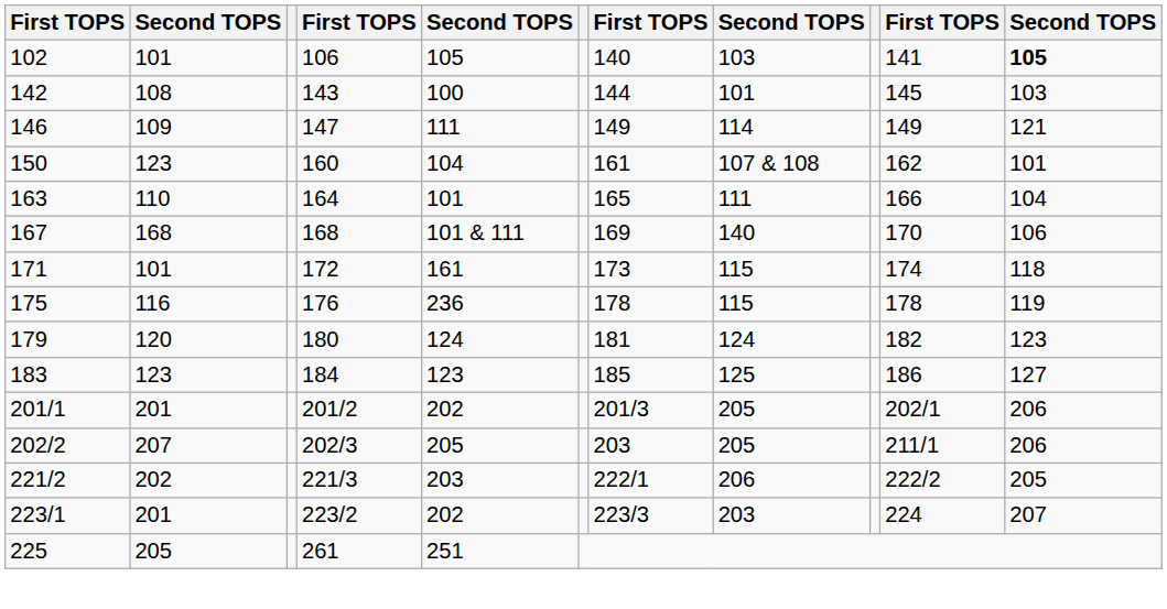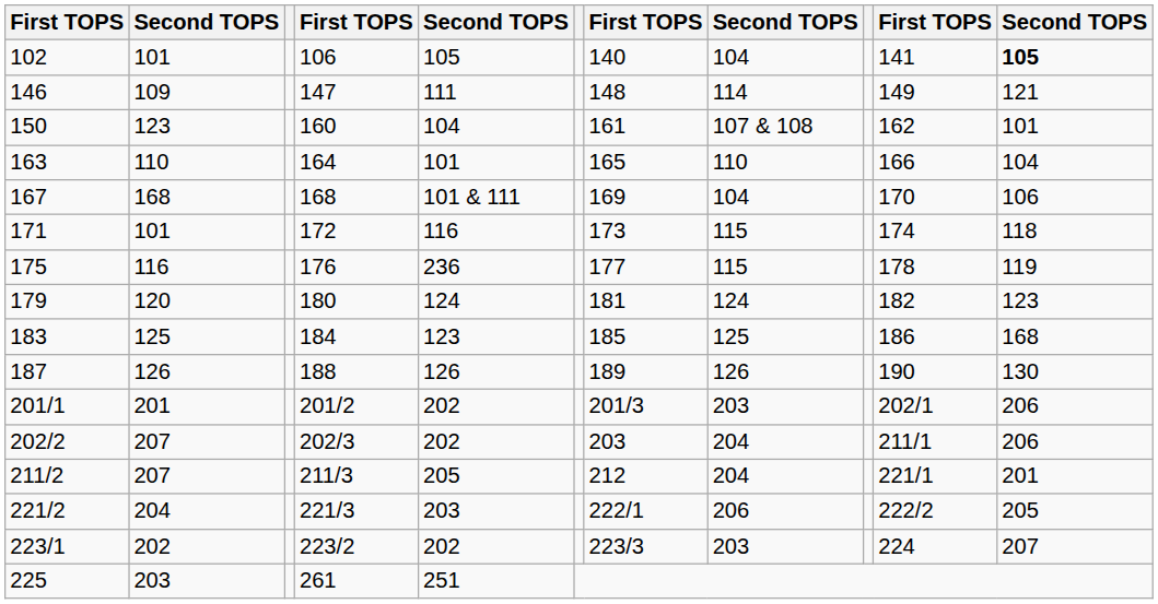102 | column 8: 103 -> 104
- row: 142 | 108 | 143 | 100 | 144 | 101 | 145 | 103
146 | column 7: 149 -> 148
163 | column 8: 111 -> 110
167 | column 8: 140 -> 104
171 | column 5: 161 -> 116
175 | column 7: 178 -> 177
183 | column 2: 123 -> 125
183 | column 11: 127 -> 168
+ row: 187 | 126 | 188 | 126 | 189 | 126 | 190 | 130
201/1 | column 8: 205 -> 203
202/2 | column 5: 205 -> 202
202/2 | column 8: 205 -> 204
+ row: 211/2 | 207 | 211/3 | 205 | 212 | 204 | 221/1 | 201
221/2 | column 2: 202 -> 204
223/1 | column 2: 201 -> 202
225 | column 2: 205 -> 203
